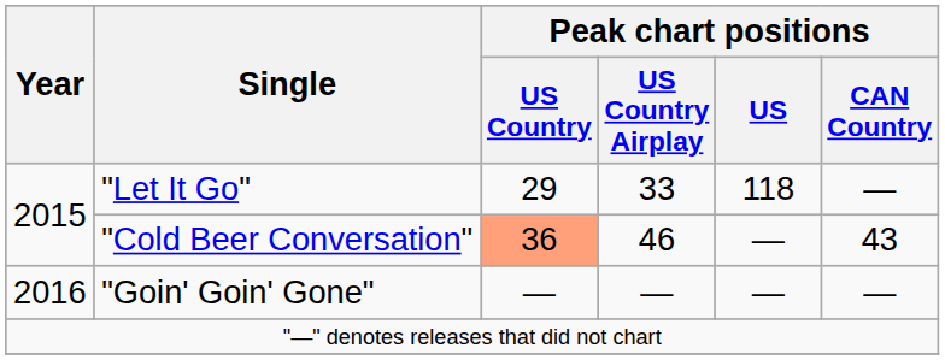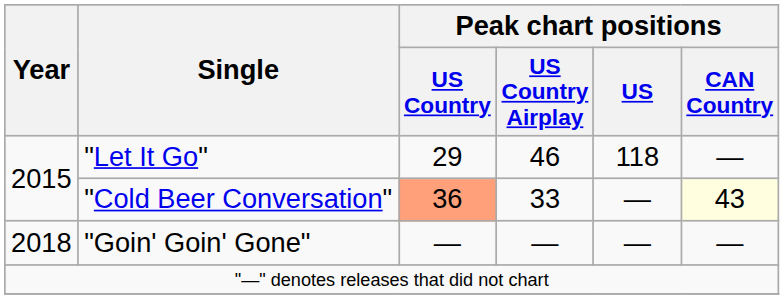"Let It Go" | Peak chart positions / US Country Airplay: 33 -> 46
"Cold Beer Conversation" | Peak chart positions / US Country Airplay: 46 -> 33
"Cold Beer Conversation" | Peak chart positions / CAN Country: no background -> lightyellow background
"Goin' Goin' Gone" | Year: 2016 -> 2018
